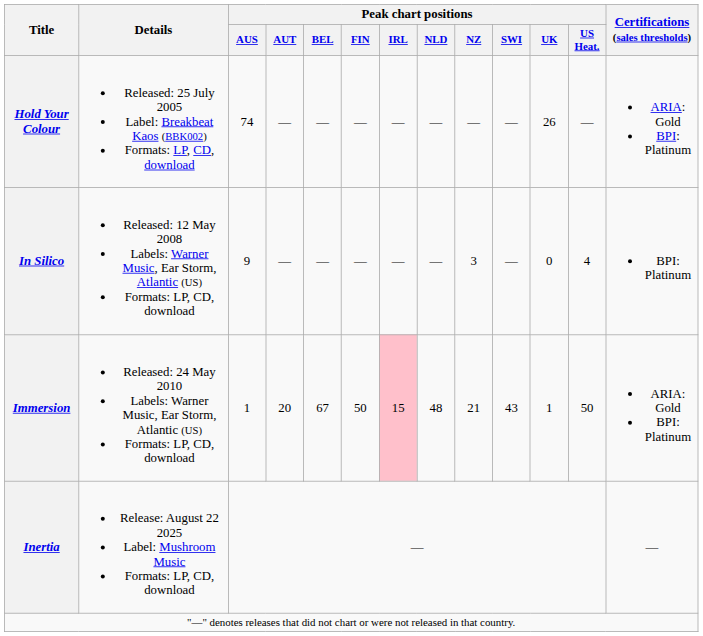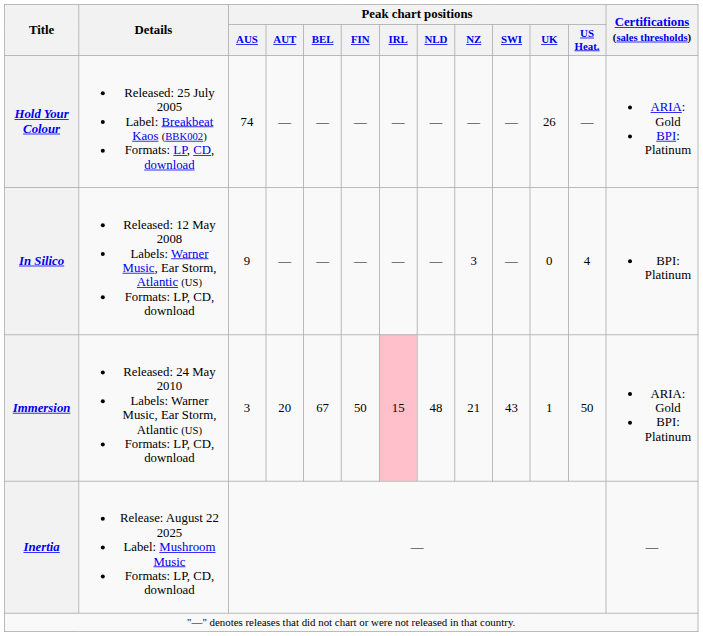Immersion | Peak chart positions / AUS: 1 -> 3
